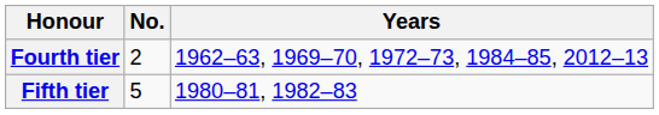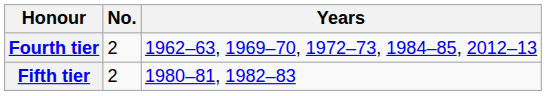Fifth tier | No.: 5 -> 2
